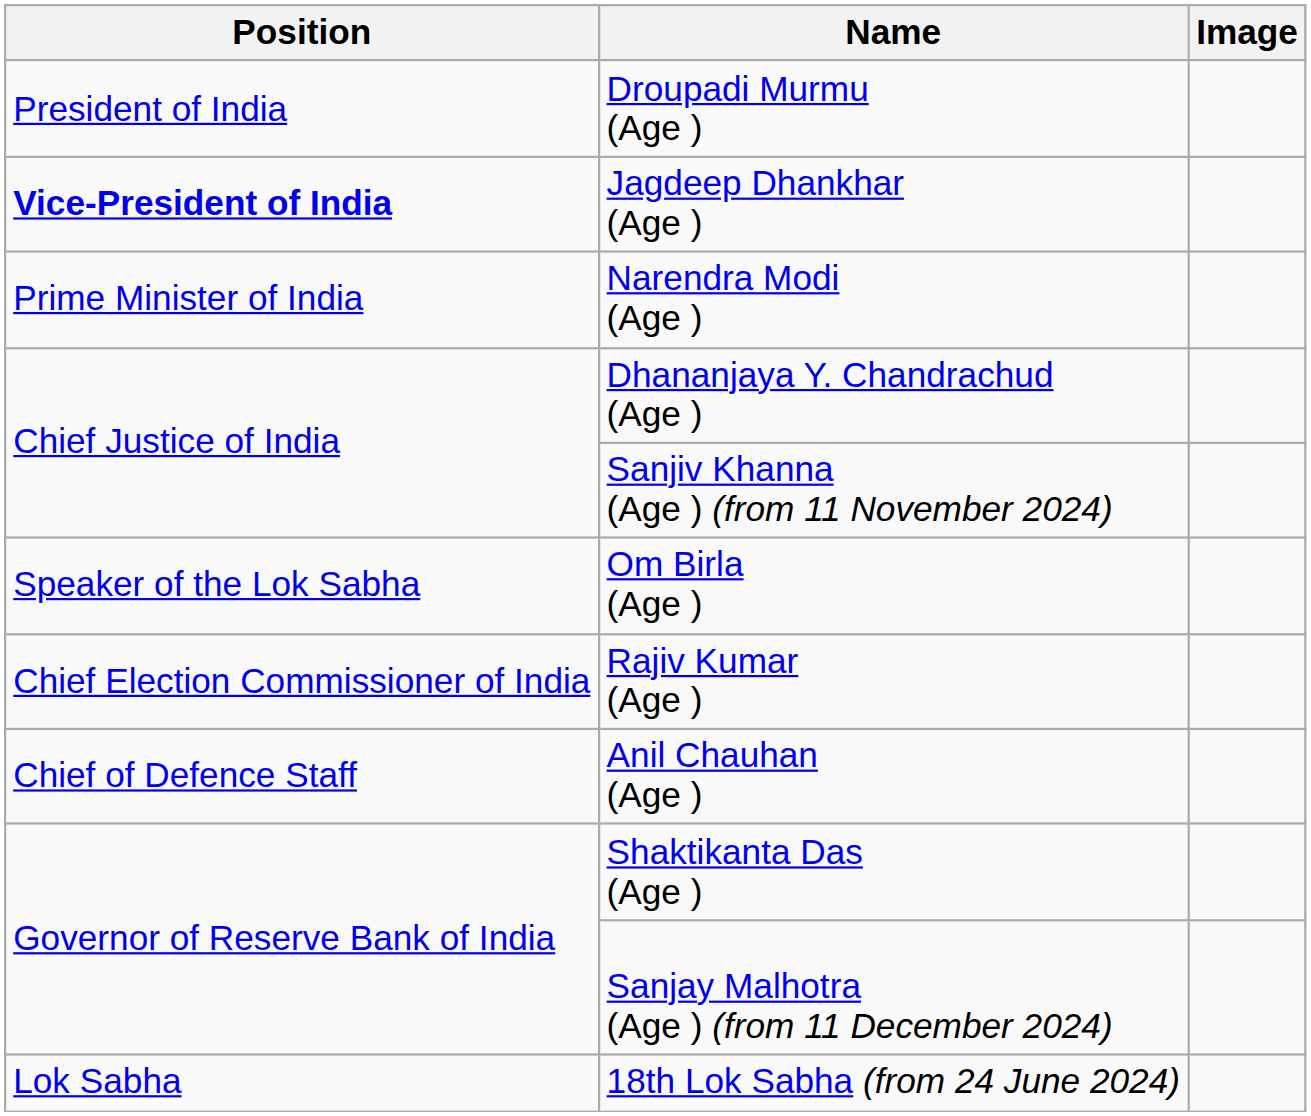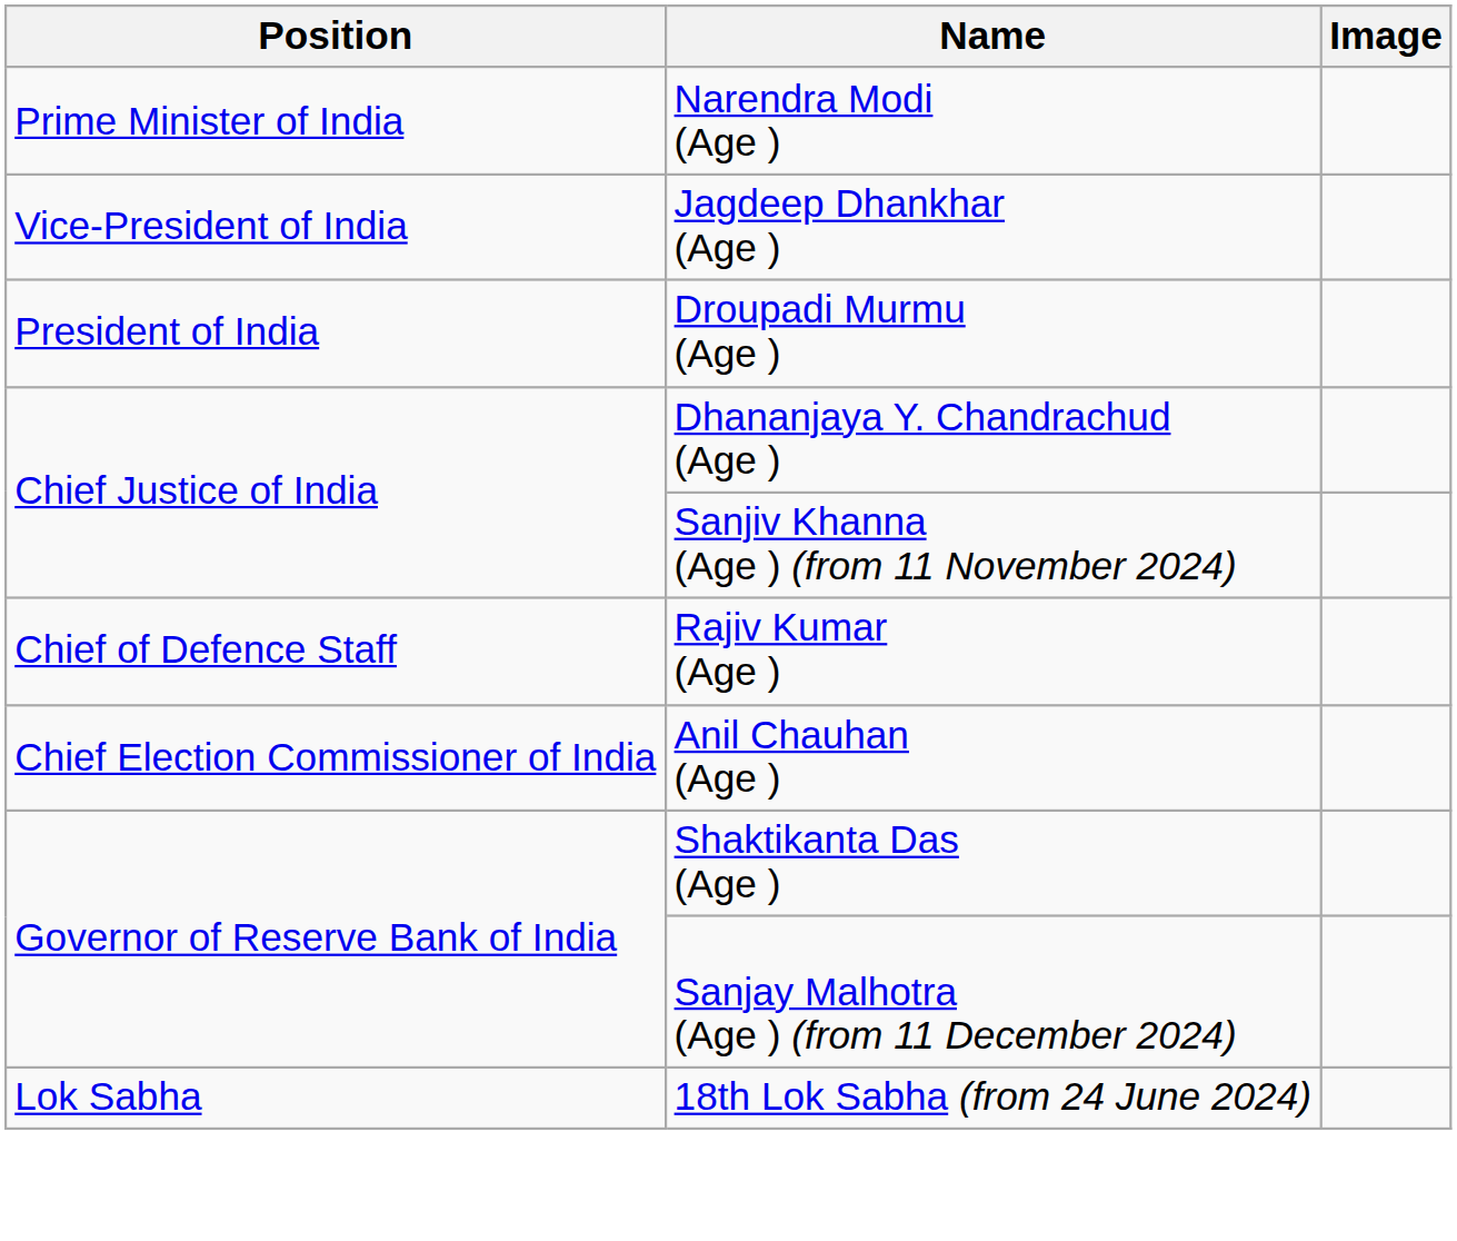rows swapped: Droupadi Murmu (Age ) <-> Narendra Modi (Age )
Jagdeep Dhankhar (Age ) | Position: bold -> normal
- row: Speaker of the Lok Sabha | Om Birla (Age )
Rajiv Kumar (Age ) | Position: Chief Election Commissioner of India -> Chief of Defence Staff
Anil Chauhan (Age ) | Position: Chief of Defence Staff -> Chief Election Commissioner of India
